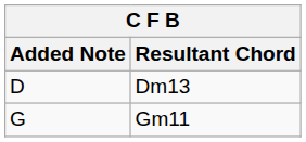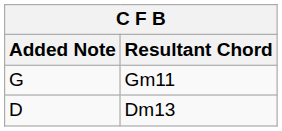rows swapped: Dm13 <-> Gm11
